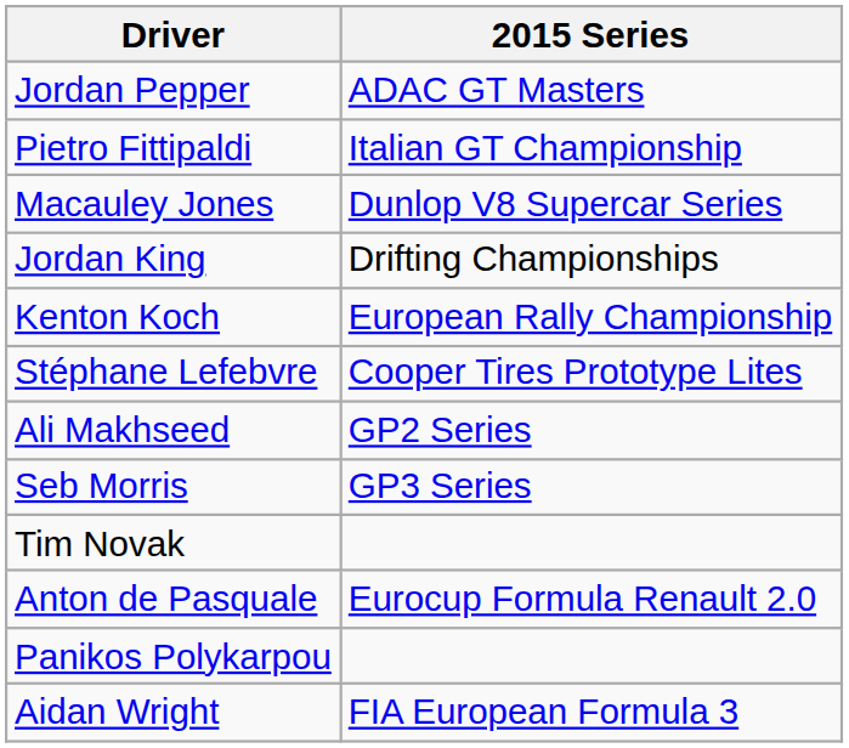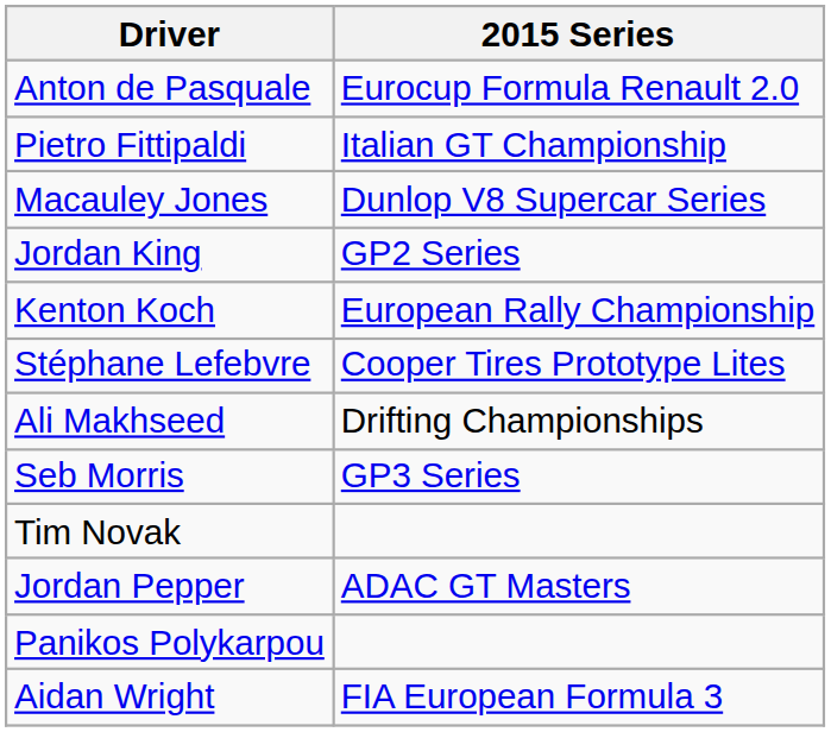rows swapped: Anton de Pasquale <-> Jordan Pepper
Jordan King | 2015 Series: Drifting Championships -> GP2 Series
Ali Makhseed | 2015 Series: GP2 Series -> Drifting Championships
